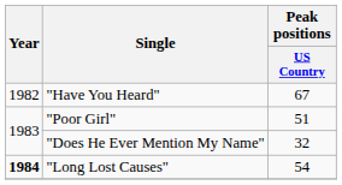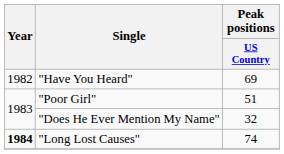"Have You Heard" | Peak positions / US Country: 67 -> 69
"Long Lost Causes" | Peak positions / US Country: 54 -> 74
